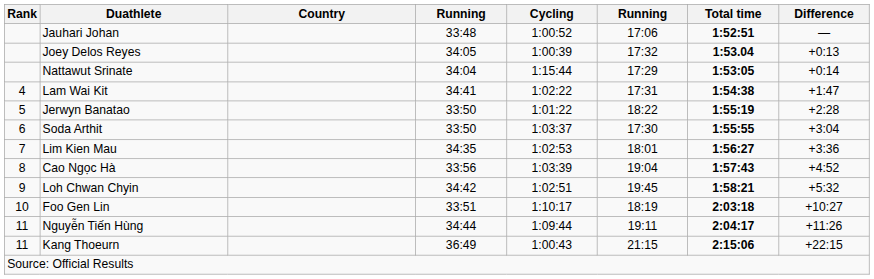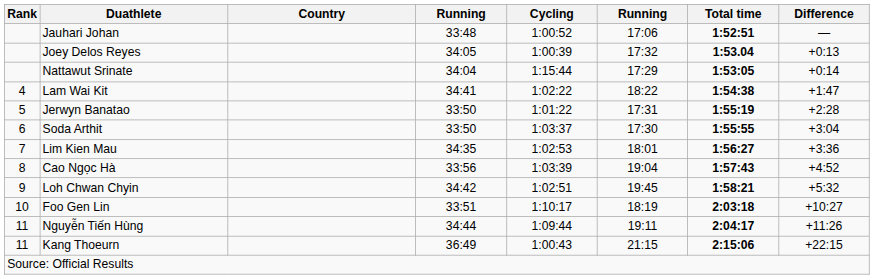Lam Wai Kit | column 6: 17:31 -> 18:22
Jerwyn Banatao | column 6: 18:22 -> 17:31
